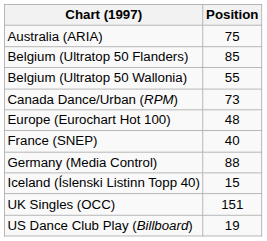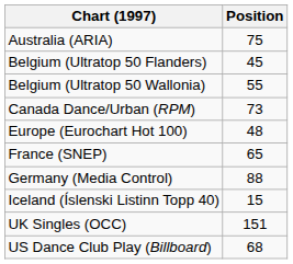Belgium (Ultratop 50 Flanders) | Position: 85 -> 45
France (SNEP) | Position: 40 -> 65
US Dance Club Play (Billboard) | Position: 19 -> 68
